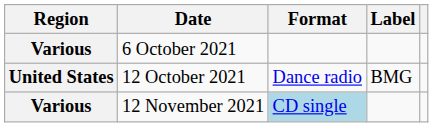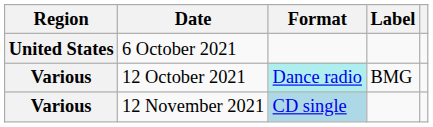6 October 2021 | Region: Various -> United States
12 October 2021 | Region: United States -> Various
12 October 2021 | Format: no background -> paleturquoise background
